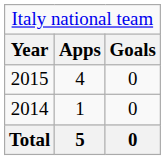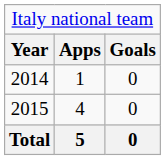rows swapped: 2014 <-> 2015
